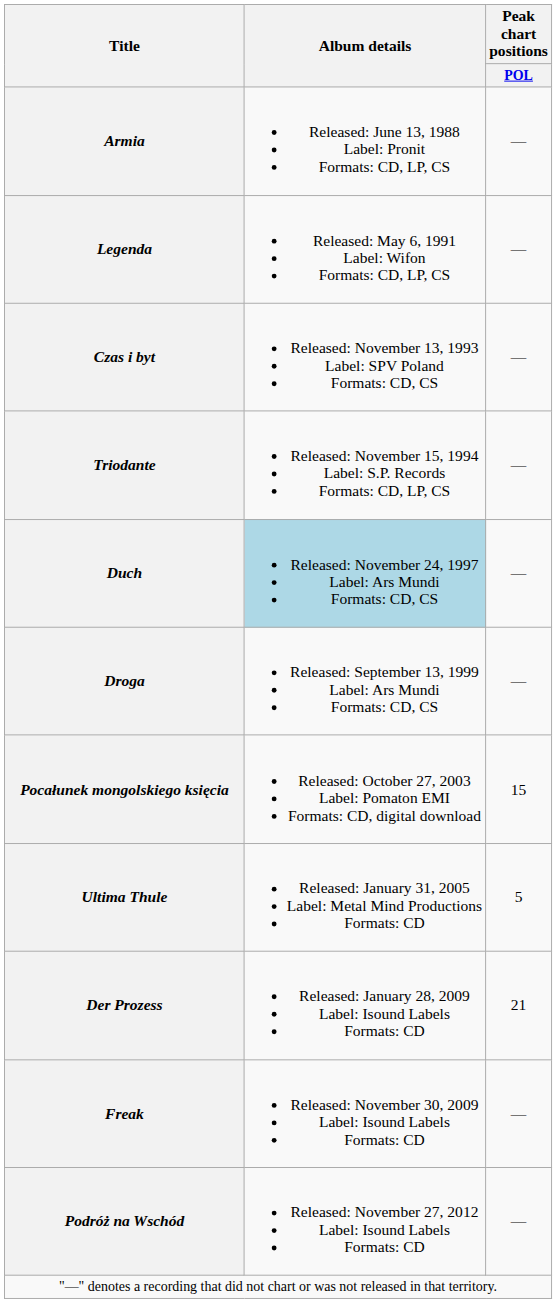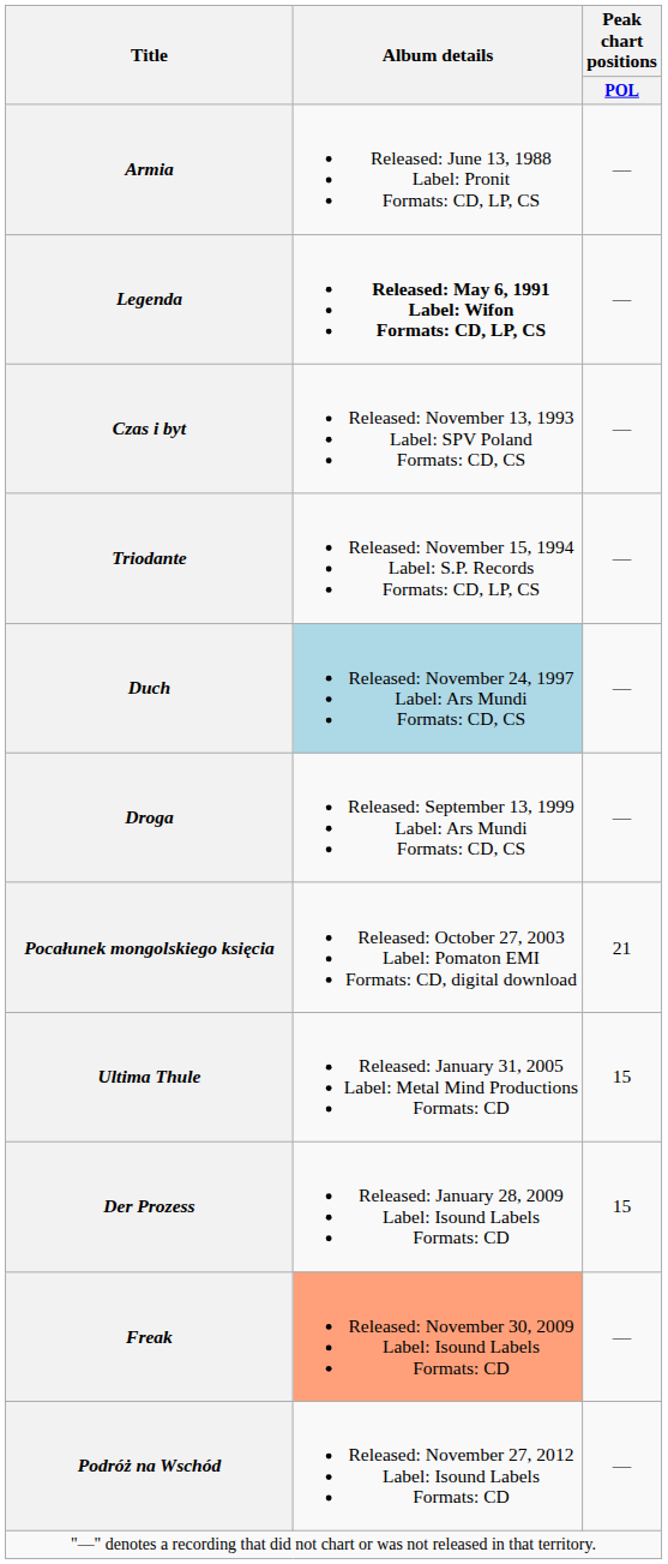Legenda | Album details: normal -> bold
Pocałunek mongolskiego księcia | Peak chart positions / POL: 15 -> 21
Ultima Thule | Peak chart positions / POL: 5 -> 15
Der Prozess | Peak chart positions / POL: 21 -> 15
Freak | Album details: no background -> lightsalmon background
